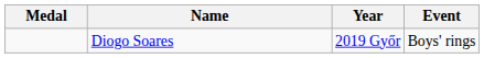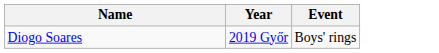- column: Medal
